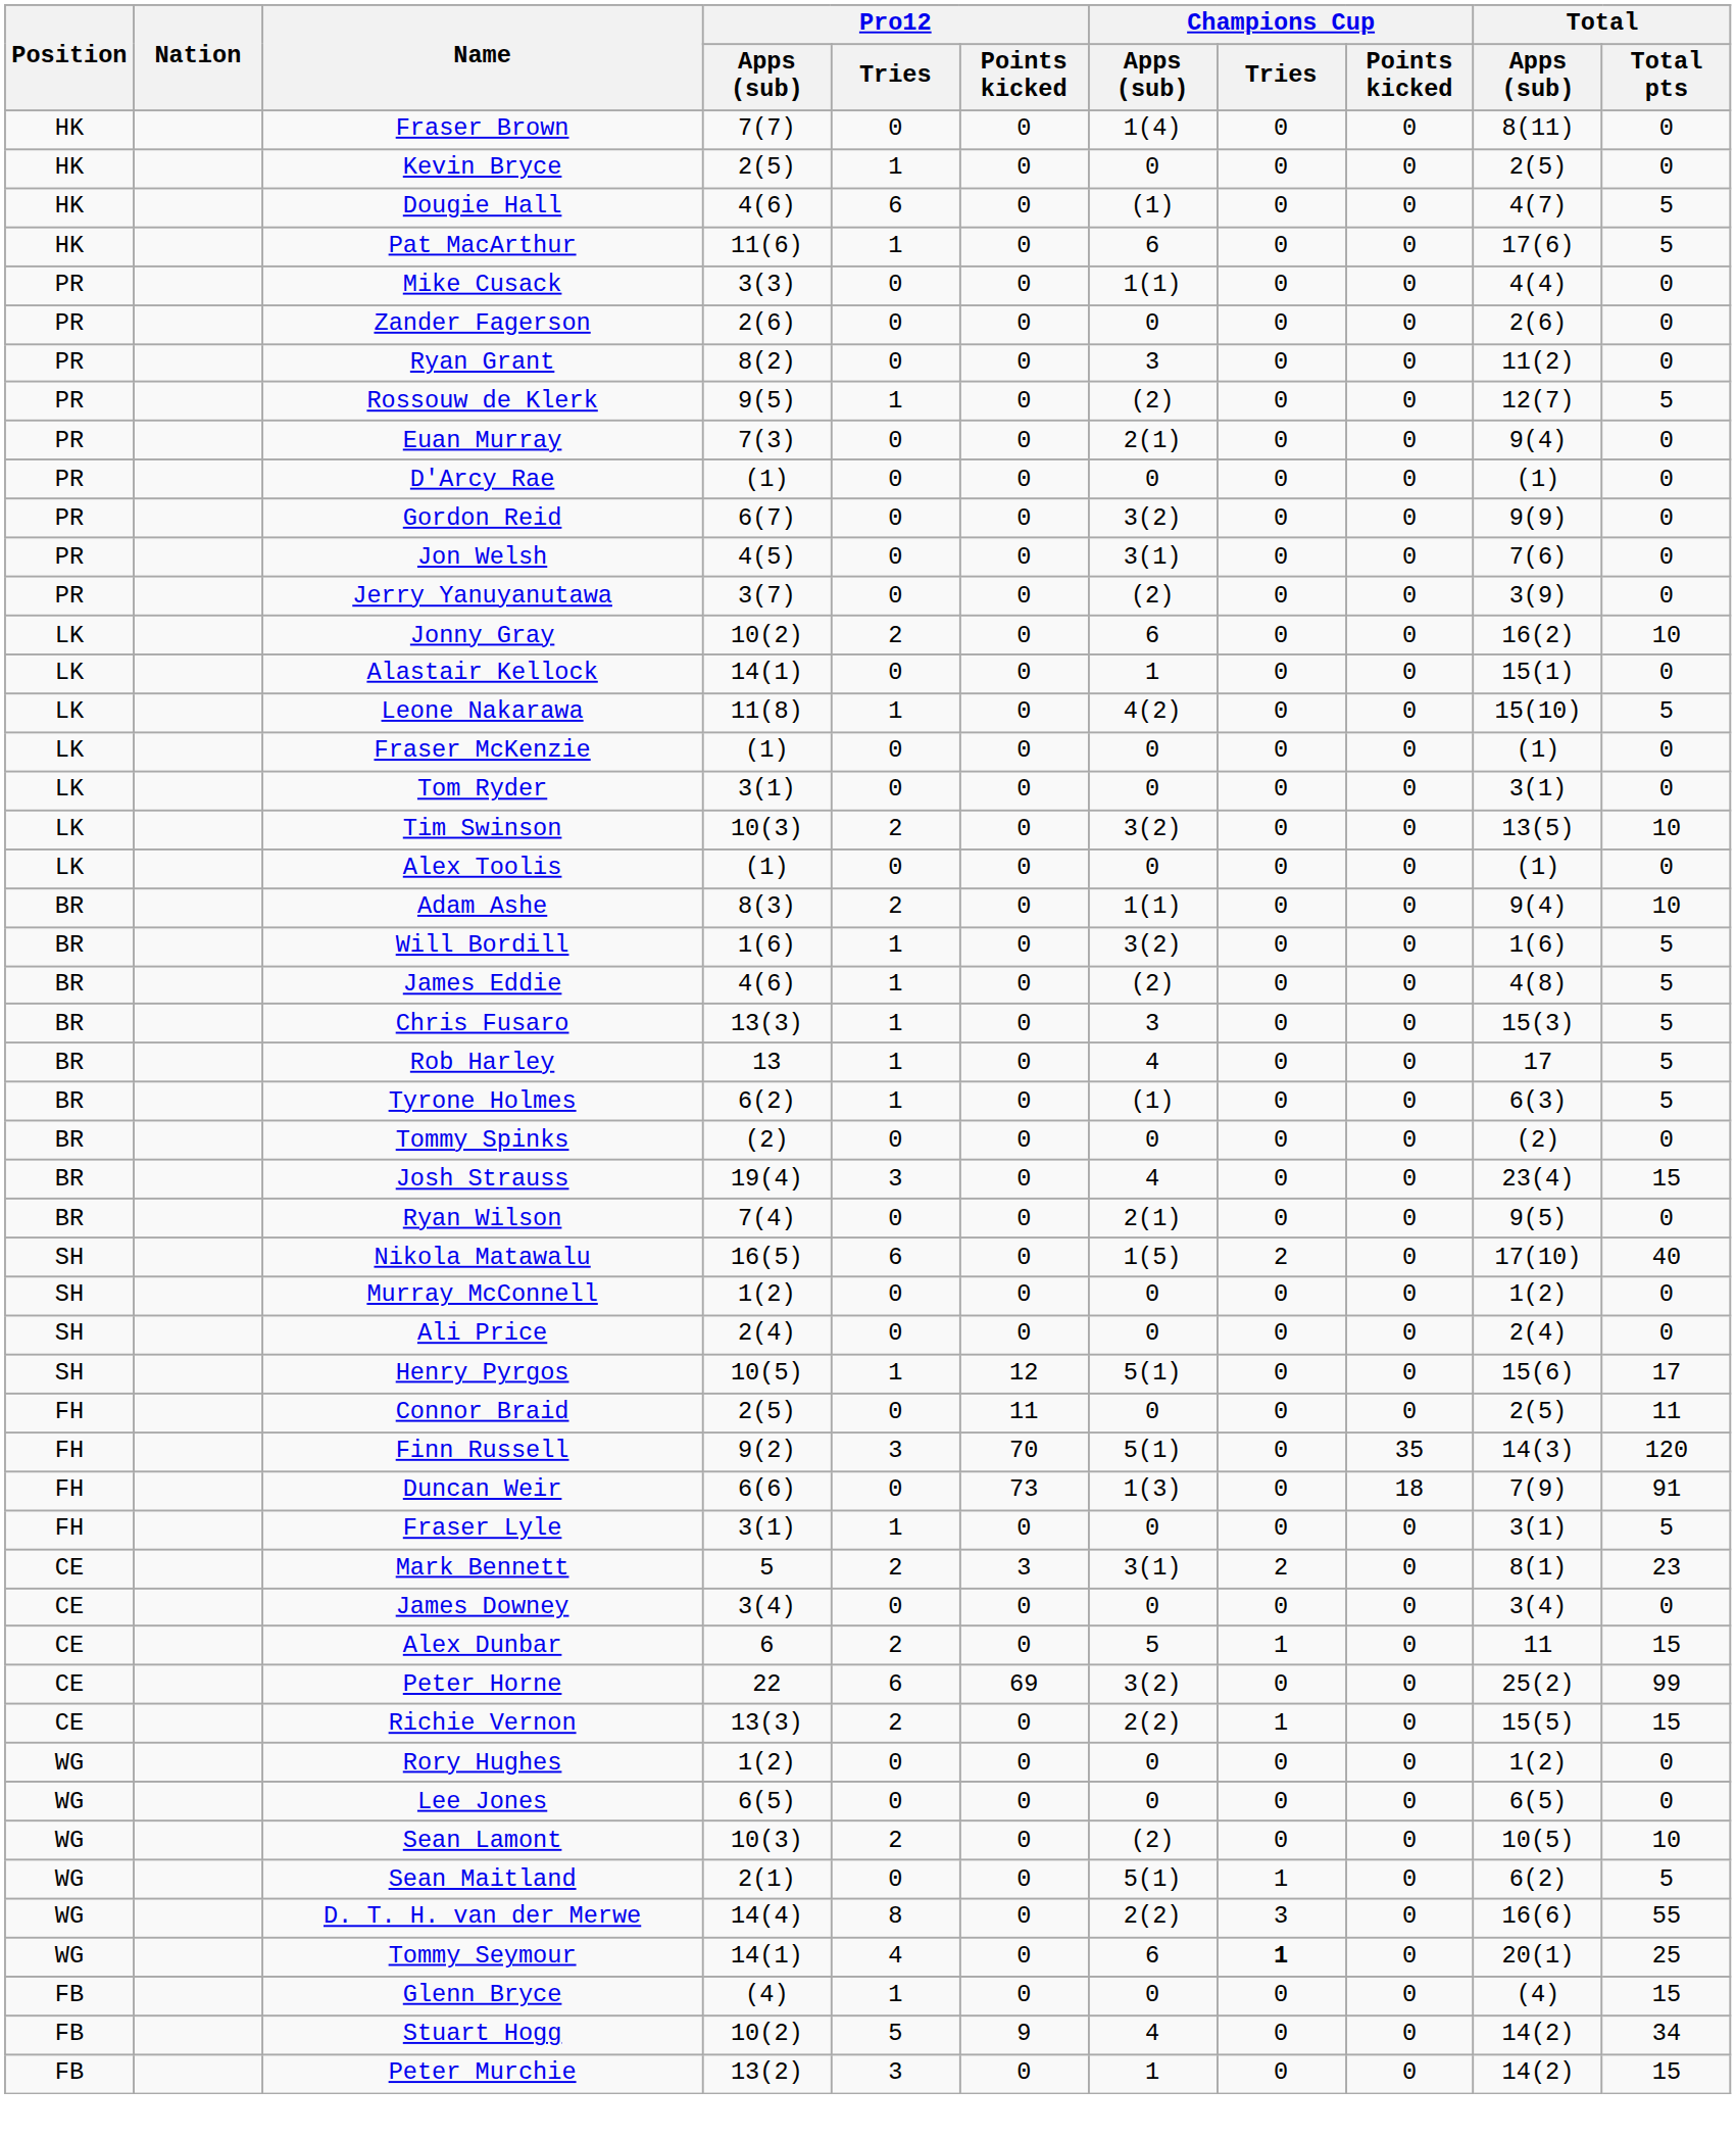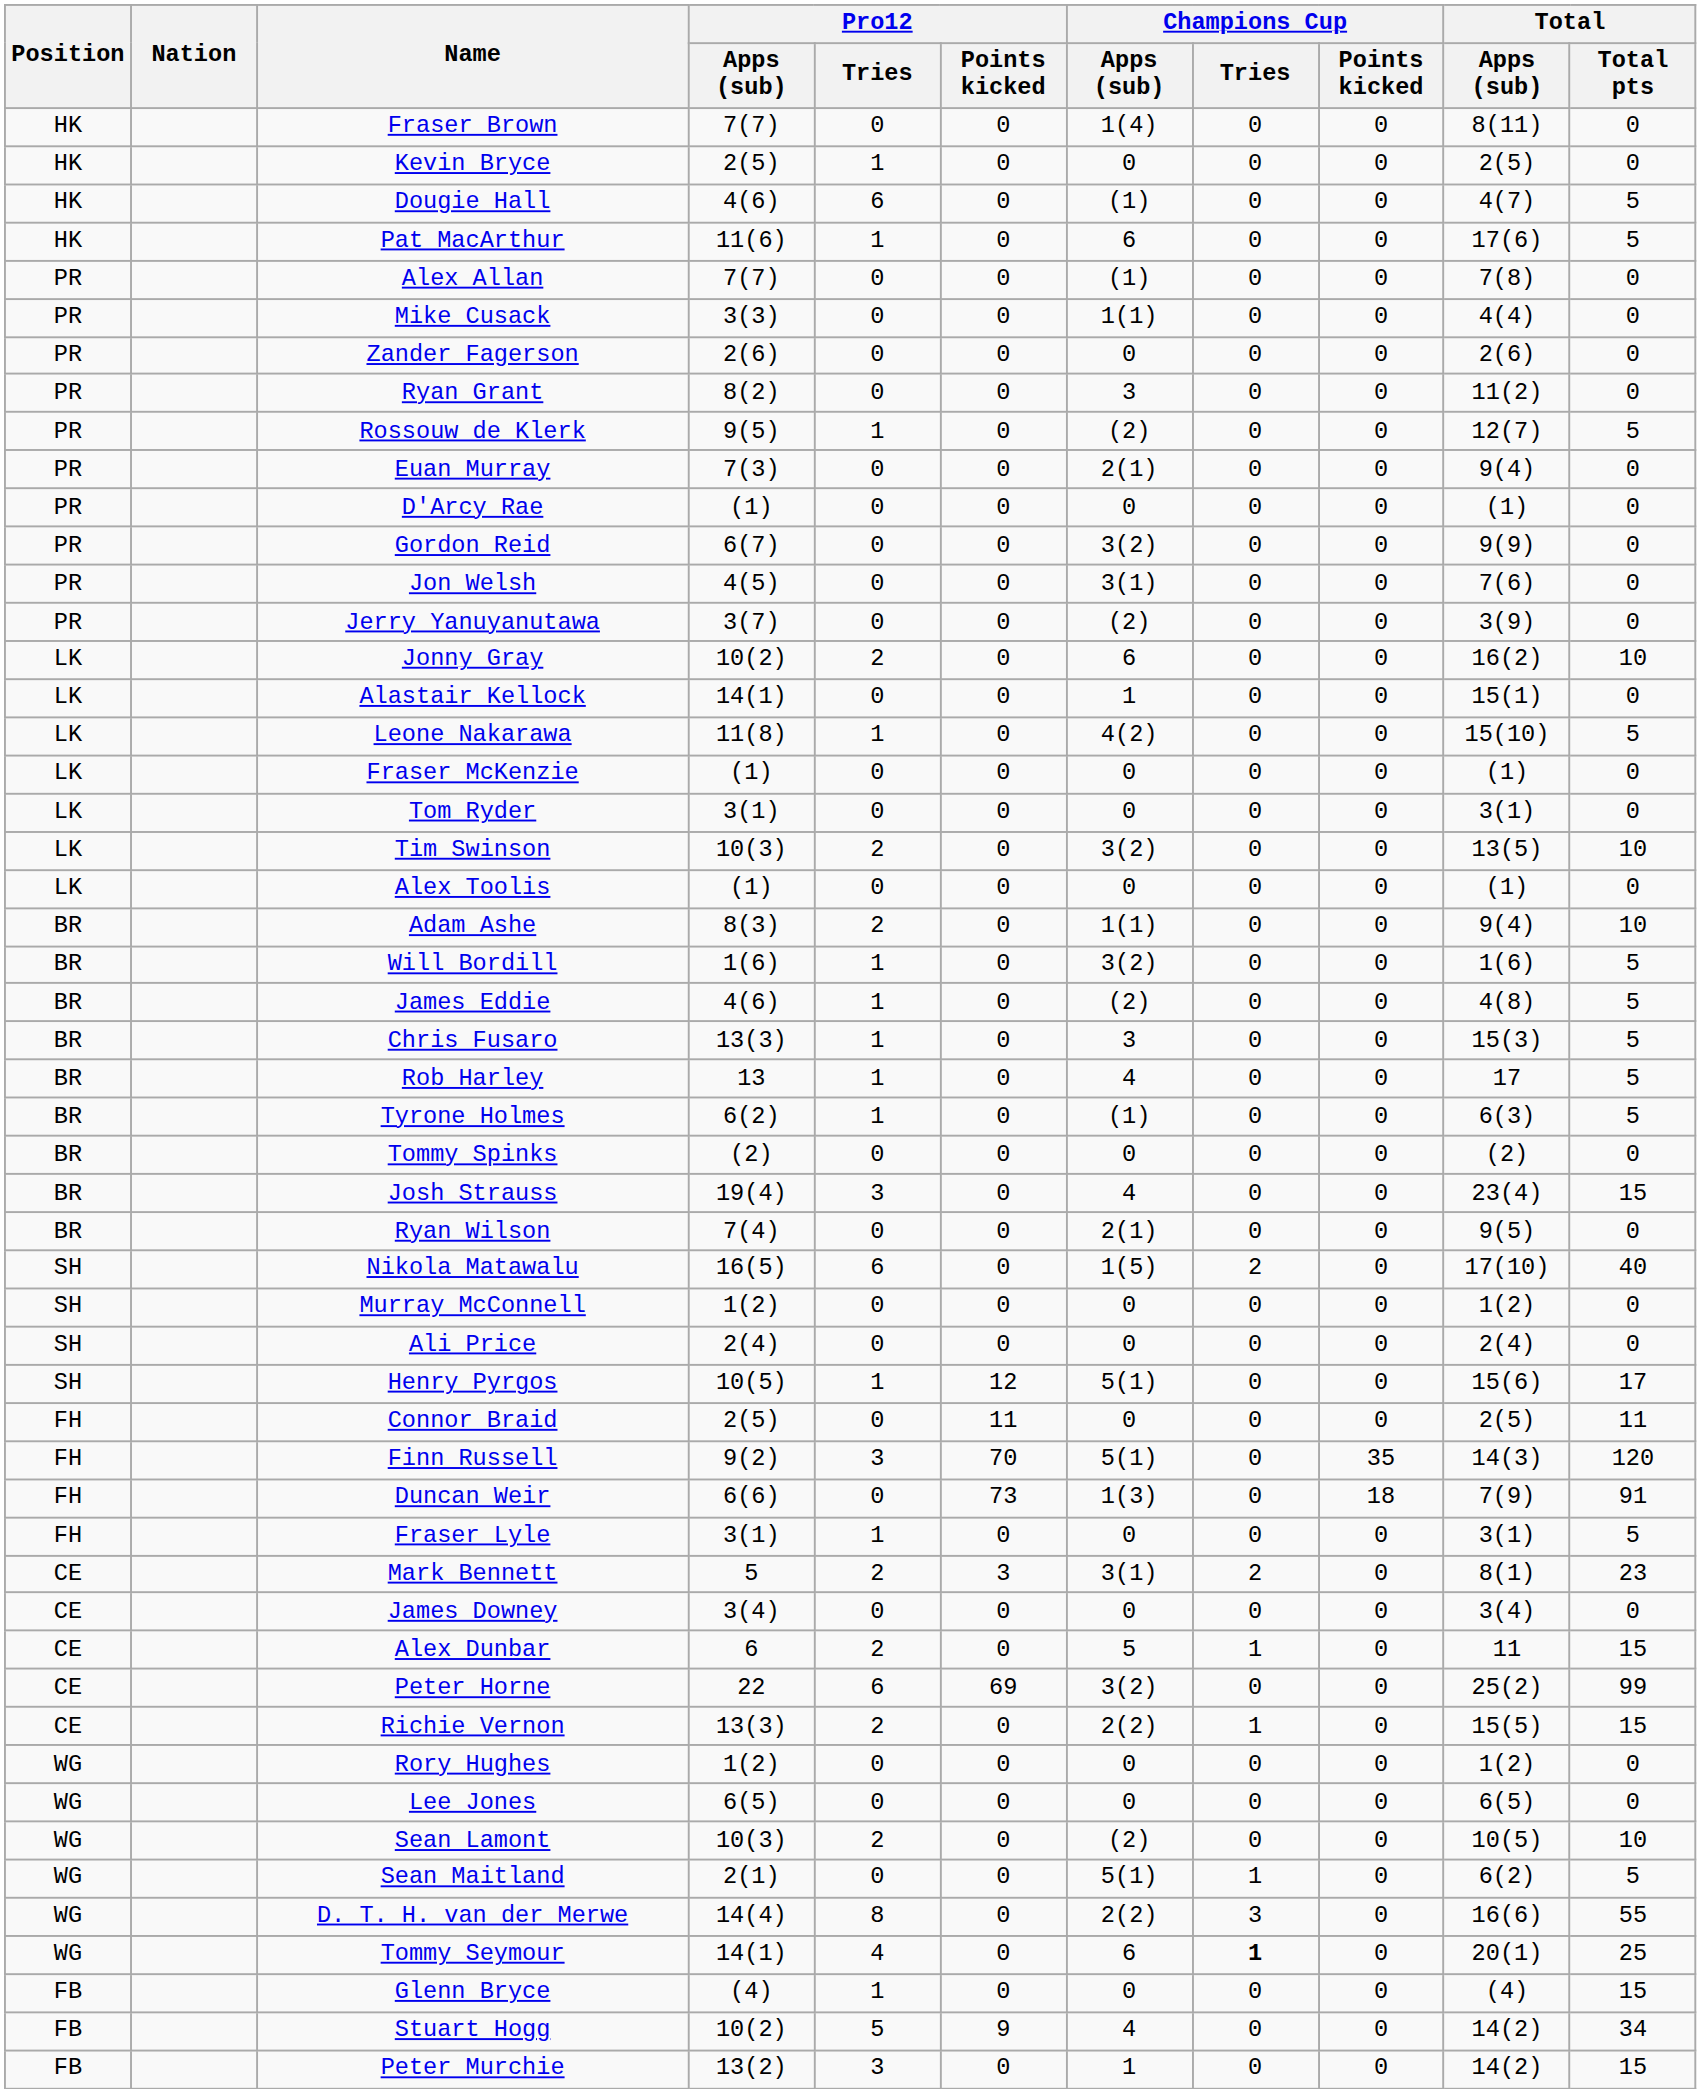+ row: PR | Alex Allan | 7(7) | 0 | 0 | (1) | 0 | 0 | 7(8) | 0
